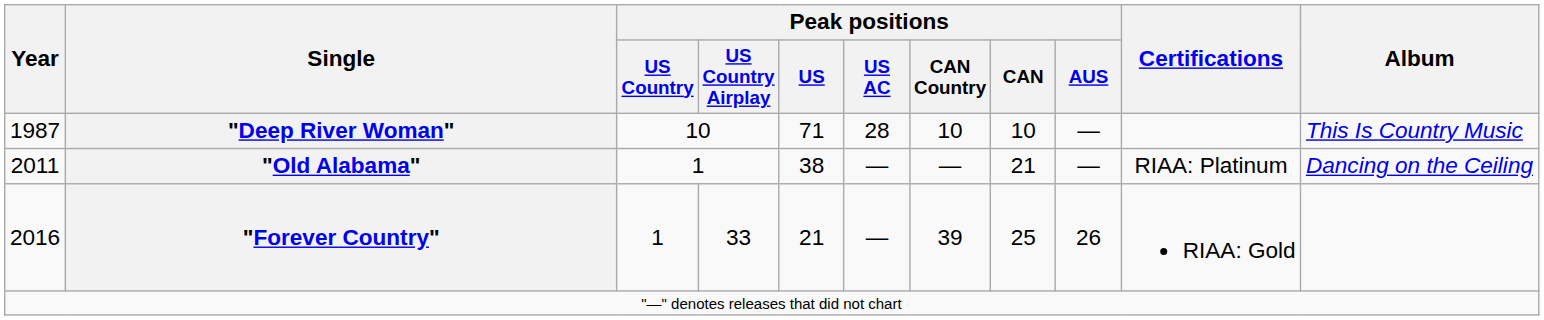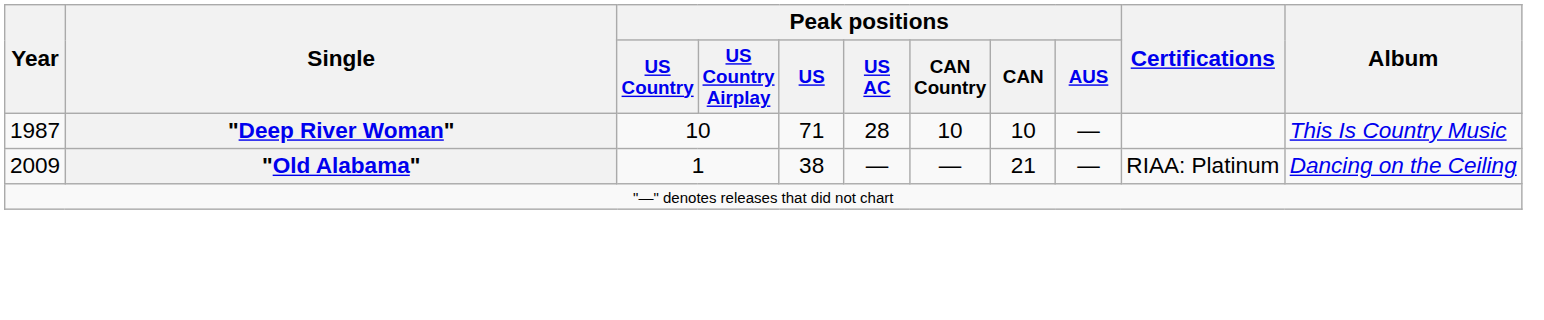"Old Alabama" | Year: 2011 -> 2009
- row: 2016 | "Forever Country" | 1 | 33 | 21 | — | 39 | 25 | 26 | RIAA: Gold
